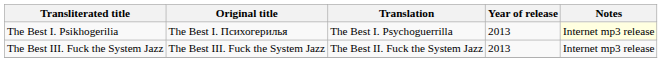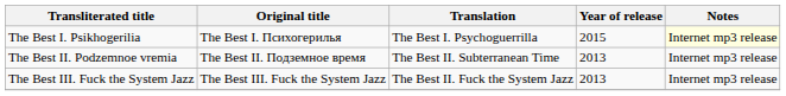The Best I. Psikhogerilia | Year of release: 2013 -> 2015
+ row: The Best II. Podzemnoe vremia | The Best II. Подземное время | The Best II. Subterranean Time | 2013 | Internet mp3 release
